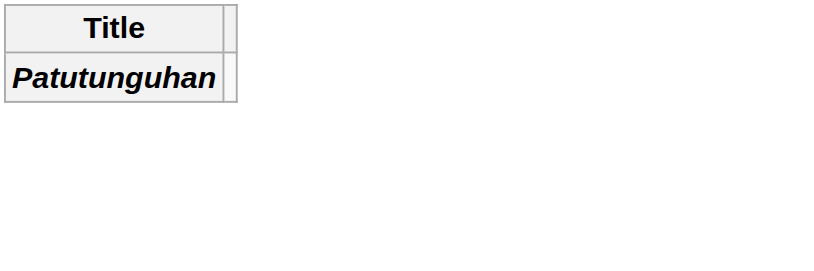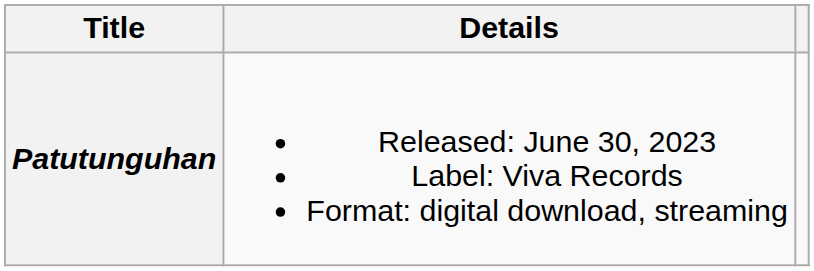+ column: Details | Released: June 30, 2023 Label: Viva Records Format: digital download, streaming
